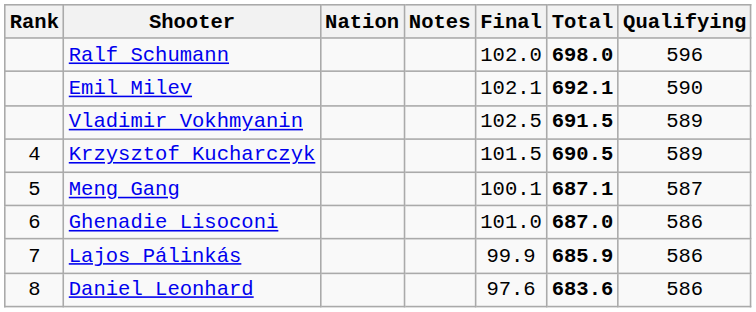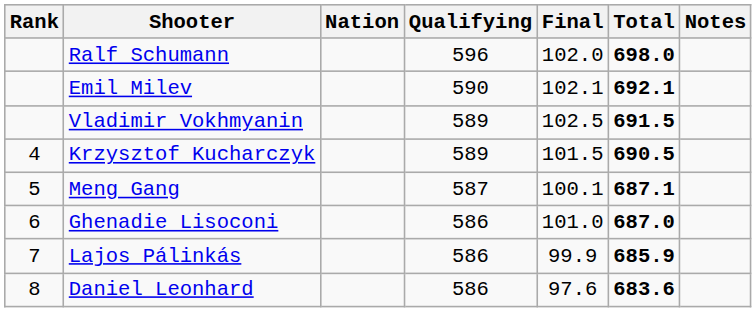columns swapped: Qualifying <-> Notes
